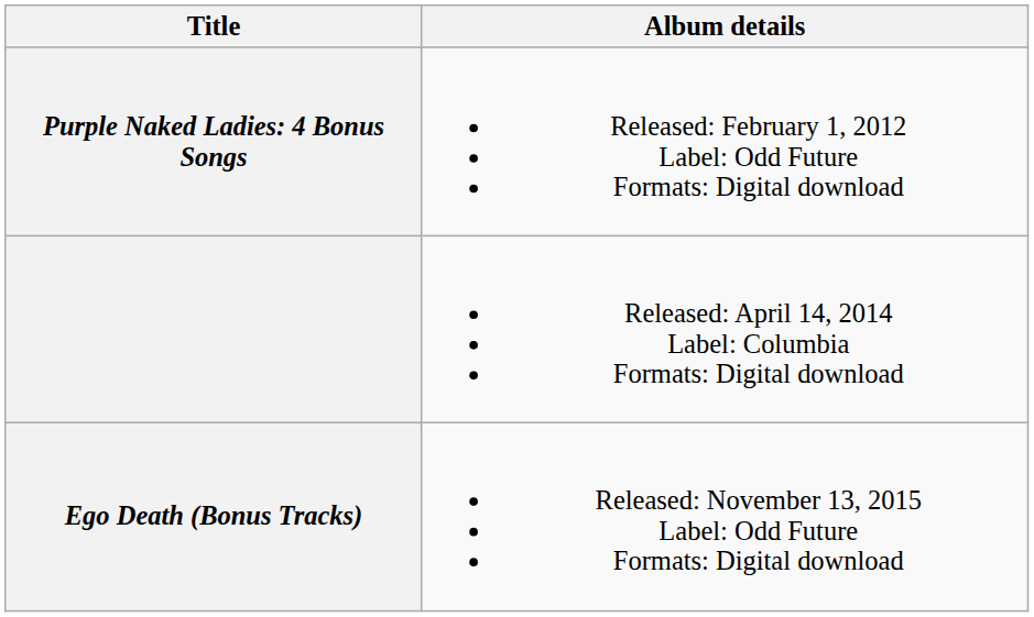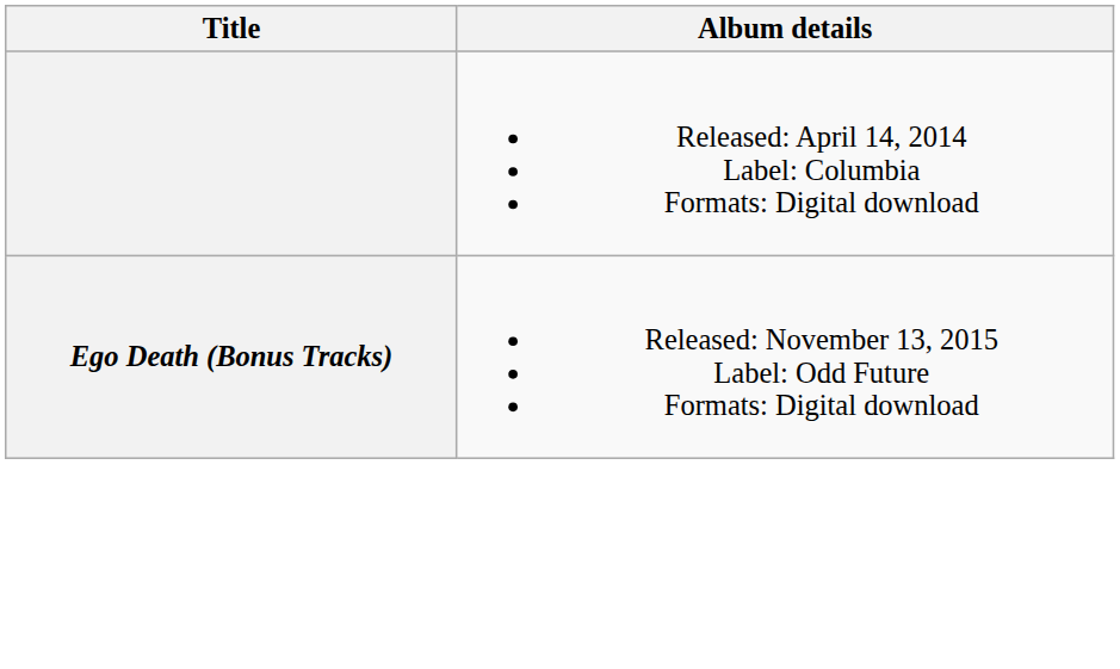- row: Purple Naked Ladies: 4 Bonus Songs | Released: February 1, 2012 Label: Odd Future Formats: Digital download
